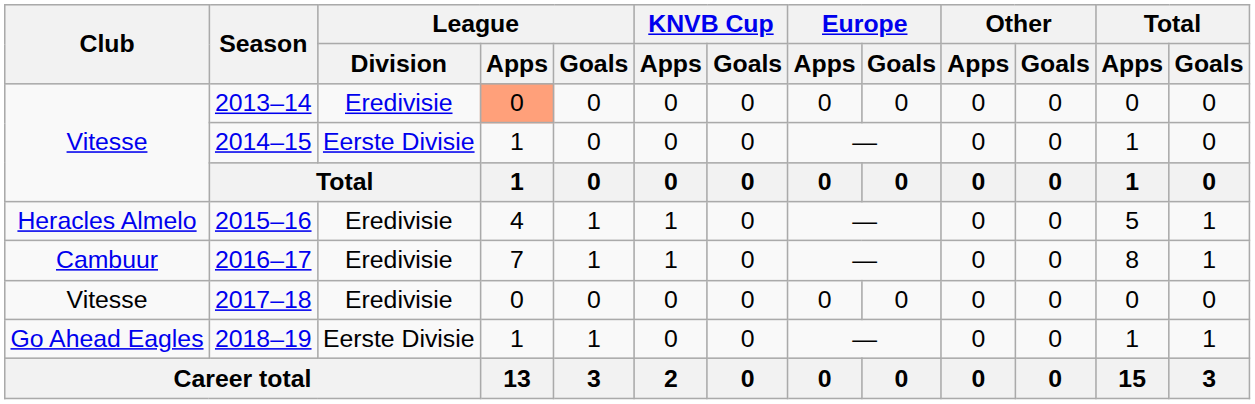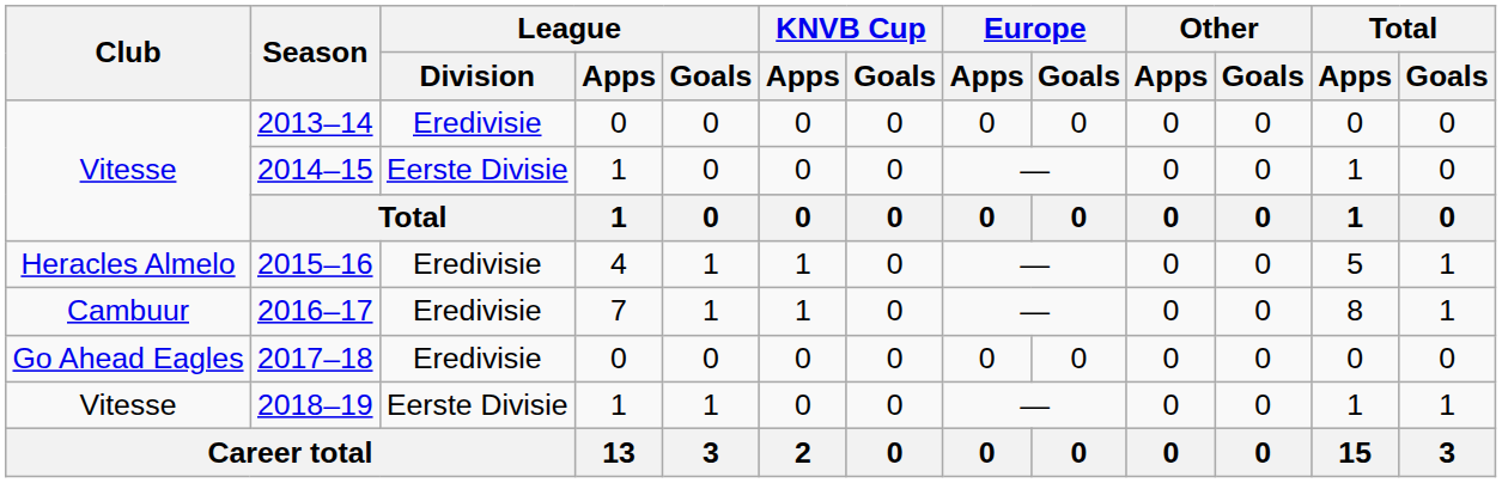2013–14 | League / Apps: lightsalmon background -> no background
2017–18 | Club: Vitesse -> Go Ahead Eagles
2018–19 | Club: Go Ahead Eagles -> Vitesse
